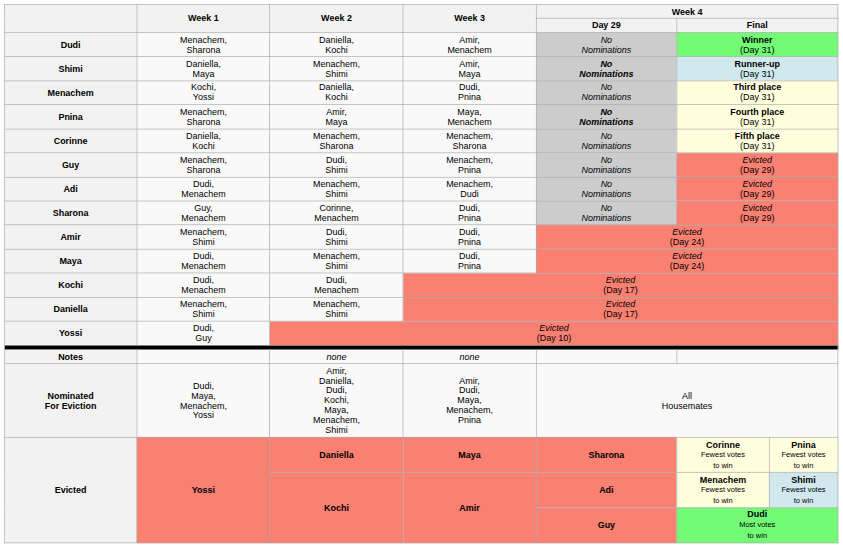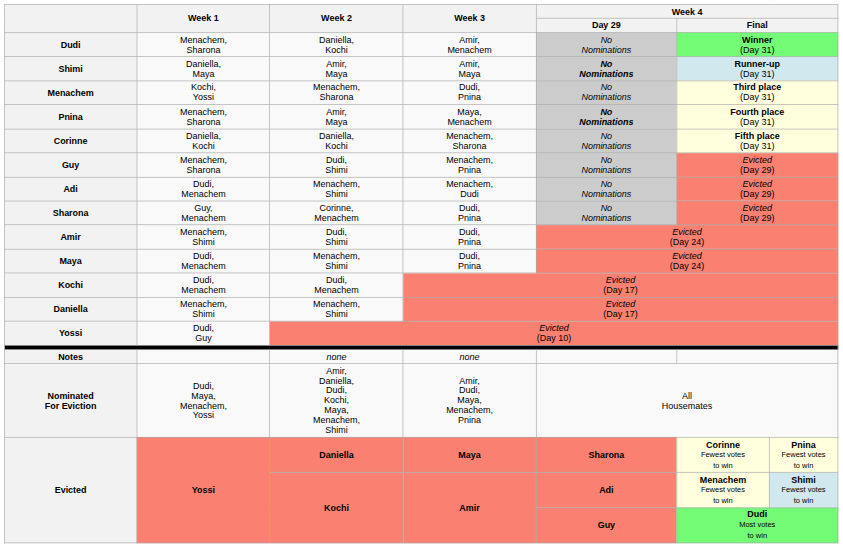Shimi | Week 2: Menachem, Shimi -> Amir, Maya
Menachem | Week 2: Daniella, Kochi -> Menachem, Sharona
Corinne | Week 2: Menachem, Sharona -> Daniella, Kochi
